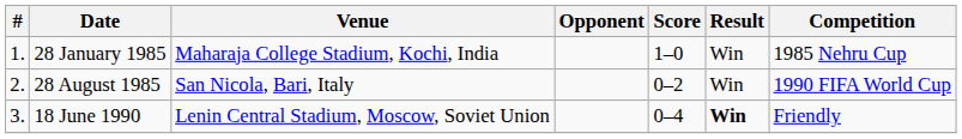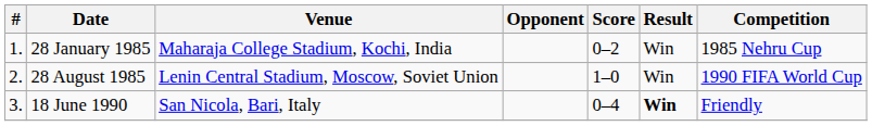28 January 1985 | Score: 1–0 -> 0–2
28 August 1985 | Venue: San Nicola, Bari, Italy -> Lenin Central Stadium, Moscow, Soviet Union
28 August 1985 | Score: 0–2 -> 1–0
18 June 1990 | Venue: Lenin Central Stadium, Moscow, Soviet Union -> San Nicola, Bari, Italy
